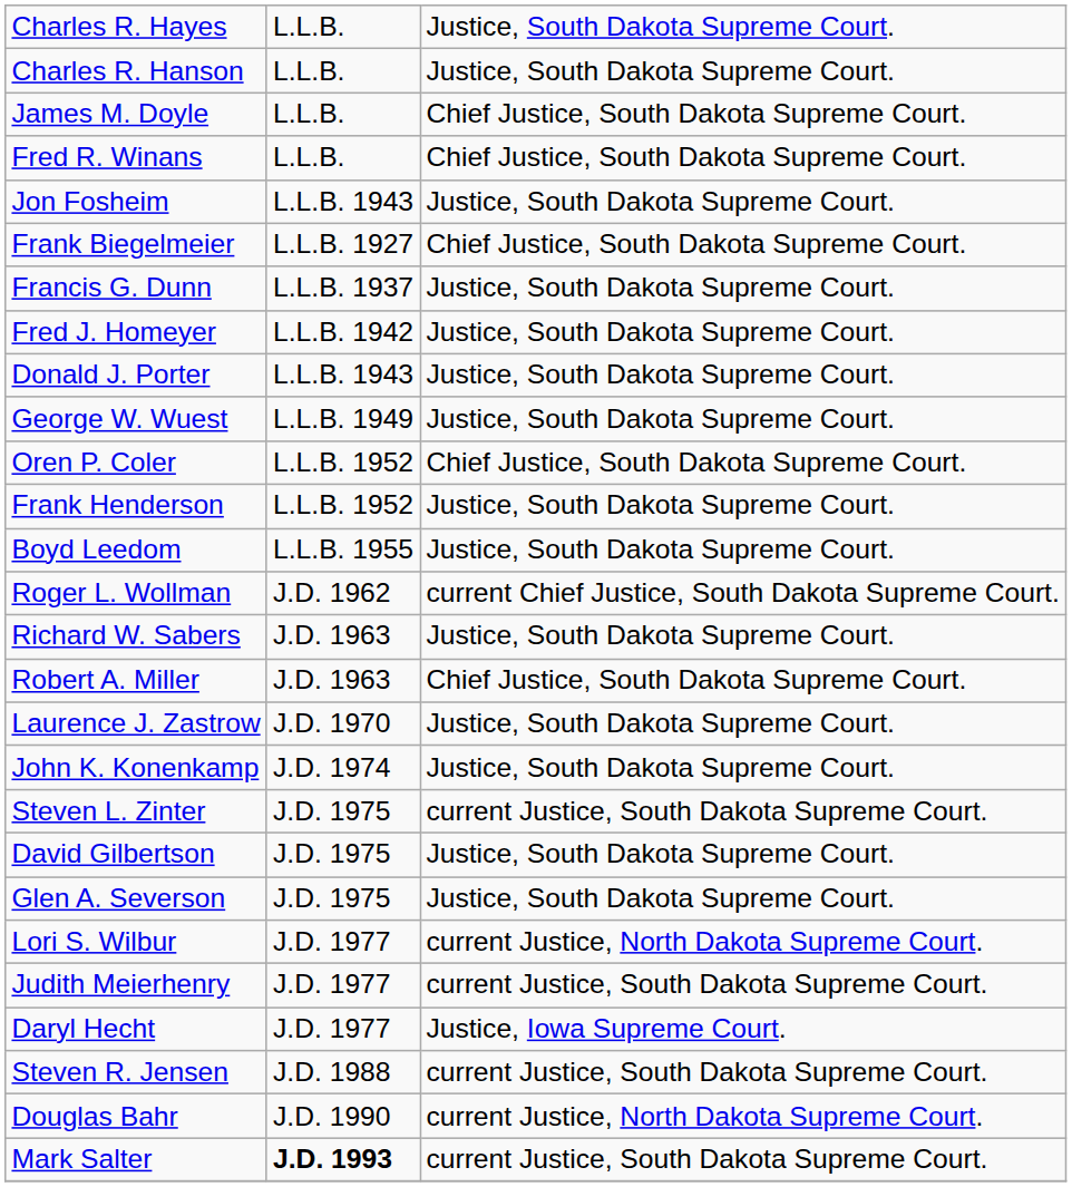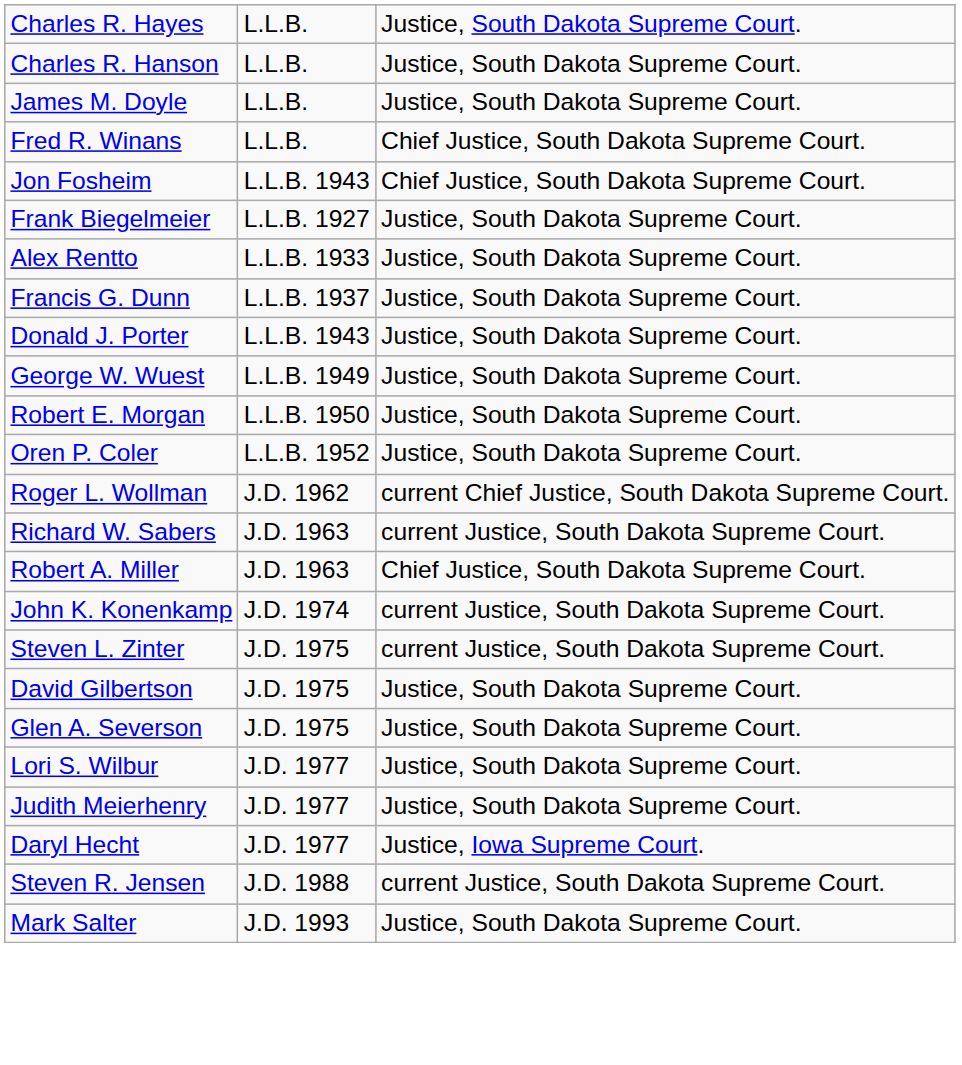James M. Doyle | column 3: Chief Justice, South Dakota Supreme Court. -> Justice, South Dakota Supreme Court.
Jon Fosheim | column 3: Justice, South Dakota Supreme Court. -> Chief Justice, South Dakota Supreme Court.
Frank Biegelmeier | column 3: Chief Justice, South Dakota Supreme Court. -> Justice, South Dakota Supreme Court.
+ row: Alex Rentto | L.L.B. 1933 | Justice, South Dakota Supreme Court.
- row: Fred J. Homeyer | L.L.B. 1942 | Justice, South Dakota Supreme Court.
+ row: Robert E. Morgan | L.L.B. 1950 | Justice, South Dakota Supreme Court.
Oren P. Coler | column 3: Chief Justice, South Dakota Supreme Court. -> Justice, South Dakota Supreme Court.
- row: Frank Henderson | L.L.B. 1952 | Justice, South Dakota Supreme Court.
- row: Boyd Leedom | L.L.B. 1955 | Justice, South Dakota Supreme Court.
Richard W. Sabers | column 3: Justice, South Dakota Supreme Court. -> current Justice, South Dakota Supreme Court.
- row: Laurence J. Zastrow | J.D. 1970 | Justice, South Dakota Supreme Court.
John K. Konenkamp | column 3: Justice, South Dakota Supreme Court. -> current Justice, South Dakota Supreme Court.
Lori S. Wilbur | column 3: current Justice, North Dakota Supreme Court. -> Justice, South Dakota Supreme Court.
Judith Meierhenry | column 3: current Justice, South Dakota Supreme Court. -> Justice, South Dakota Supreme Court.
- row: Douglas Bahr | J.D. 1990 | current Justice, North Dakota Supreme Court.
Mark Salter | column 2: bold -> normal
Mark Salter | column 3: current Justice, South Dakota Supreme Court. -> Justice, South Dakota Supreme Court.
